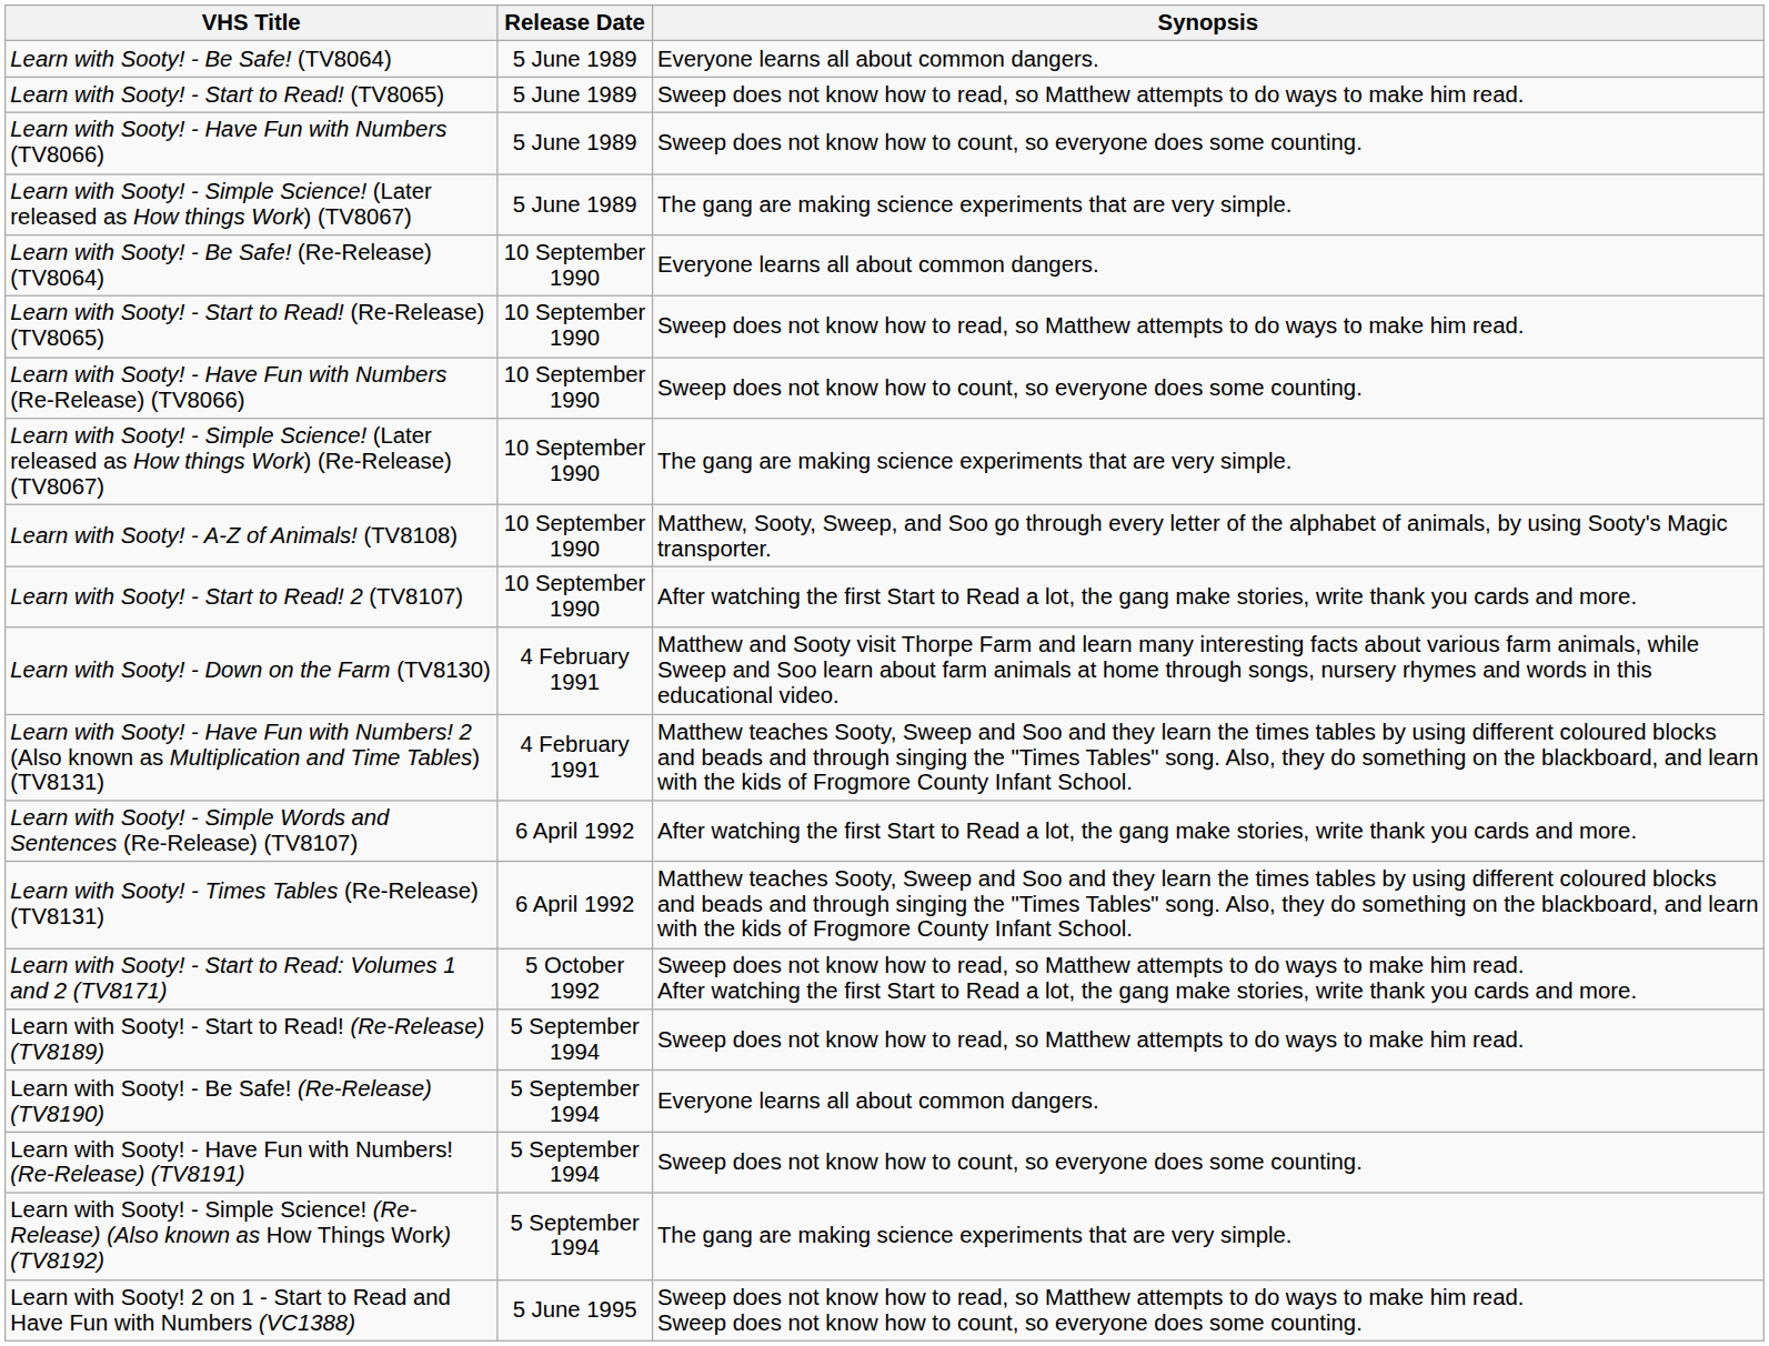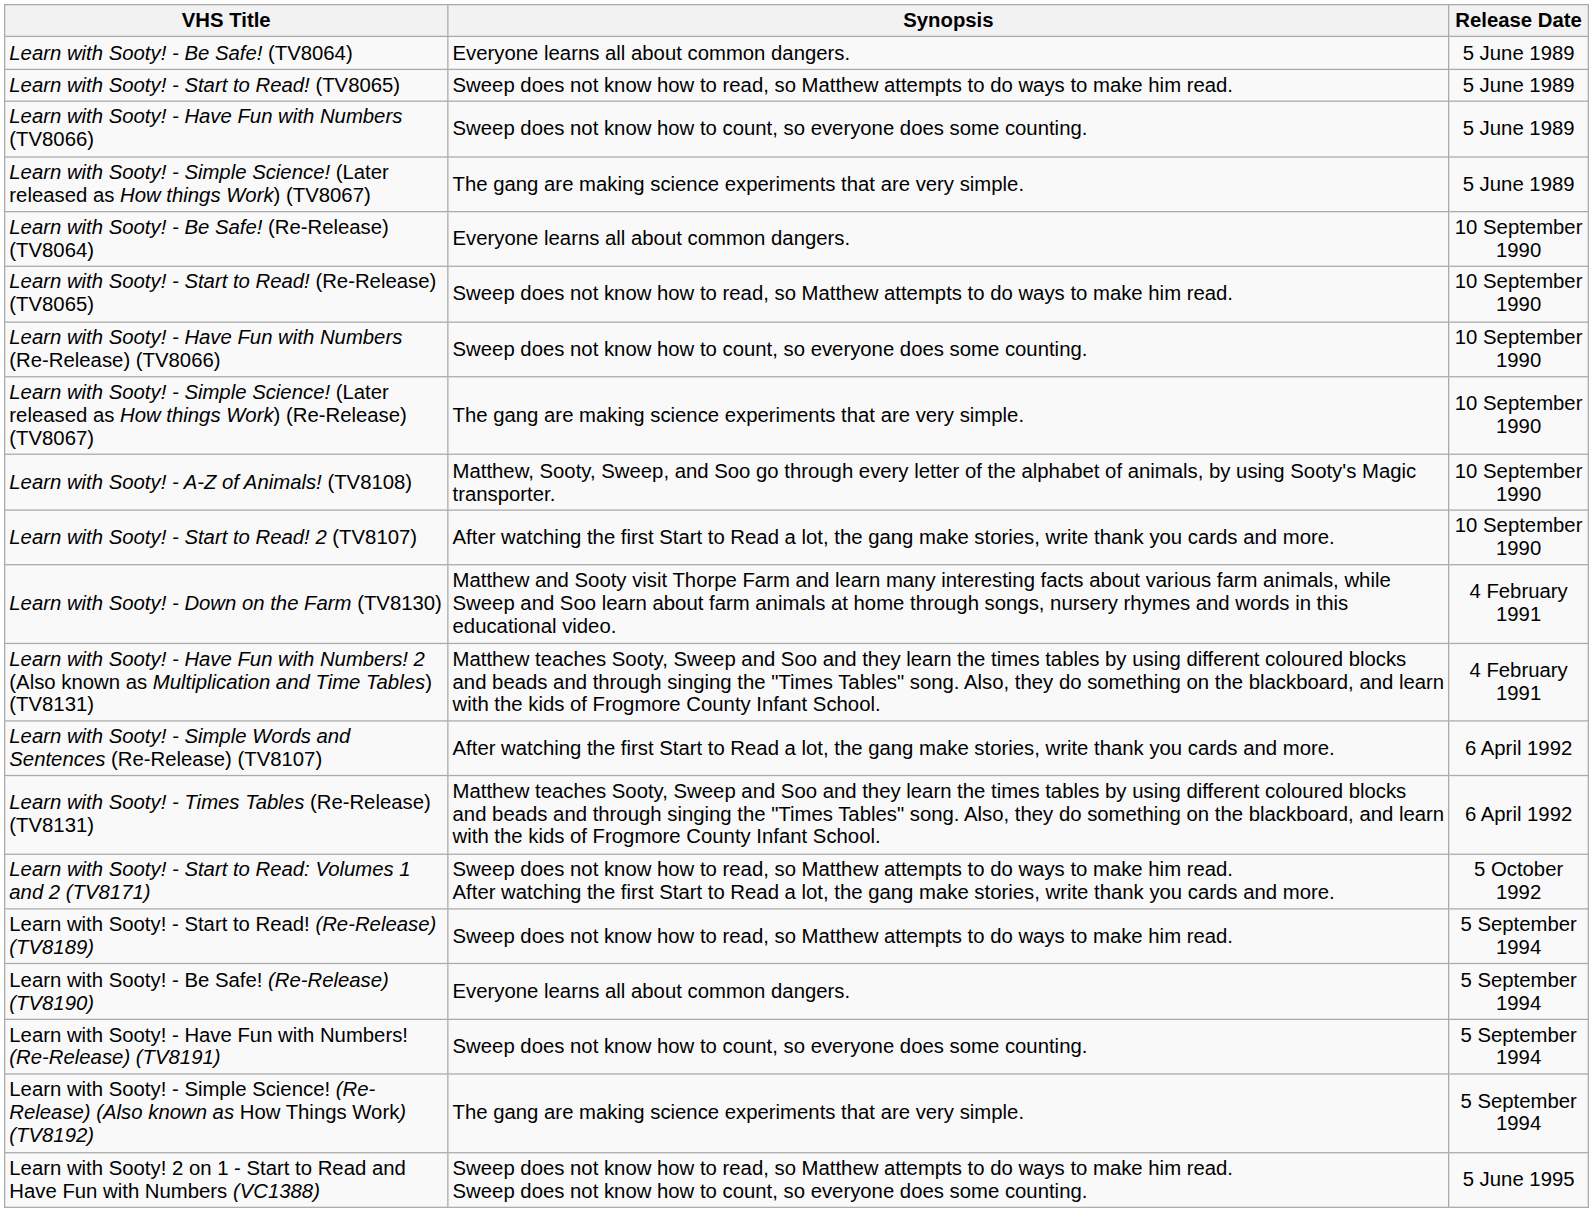columns swapped: Release Date <-> Synopsis
